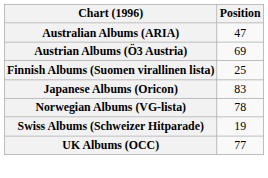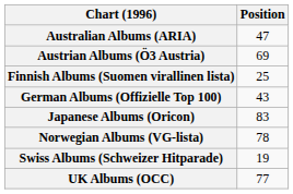+ row: German Albums (Offizielle Top 100) | 43
